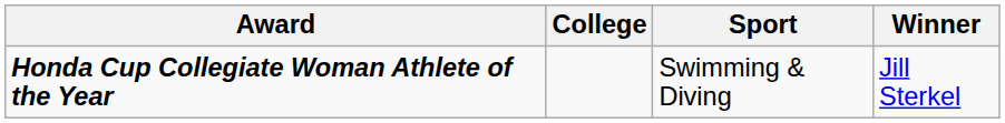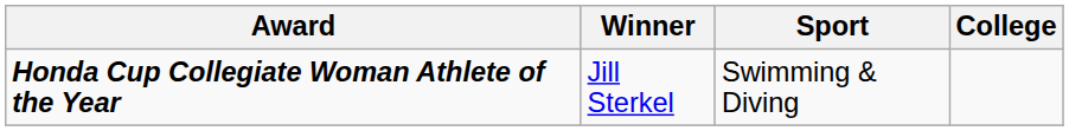columns swapped: Winner <-> College
